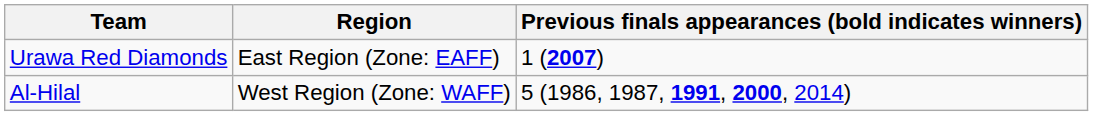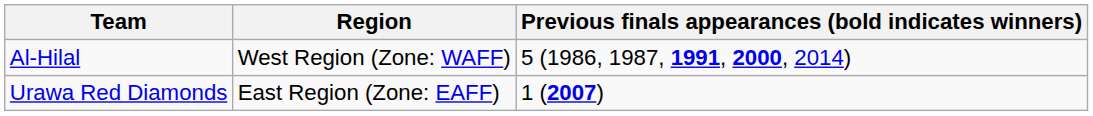rows swapped: Al-Hilal <-> Urawa Red Diamonds
